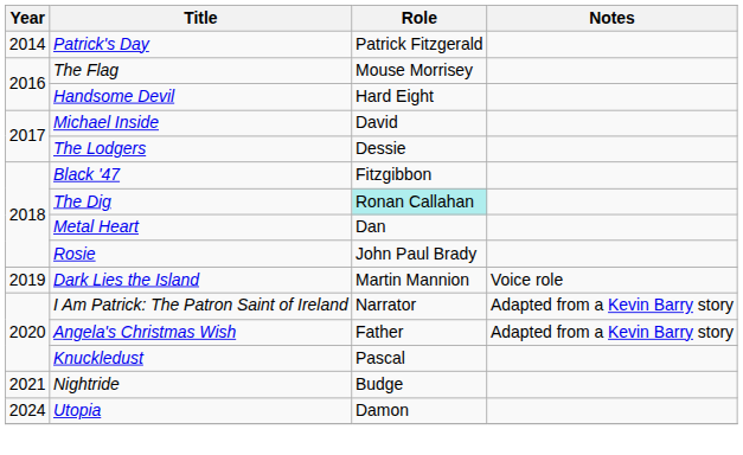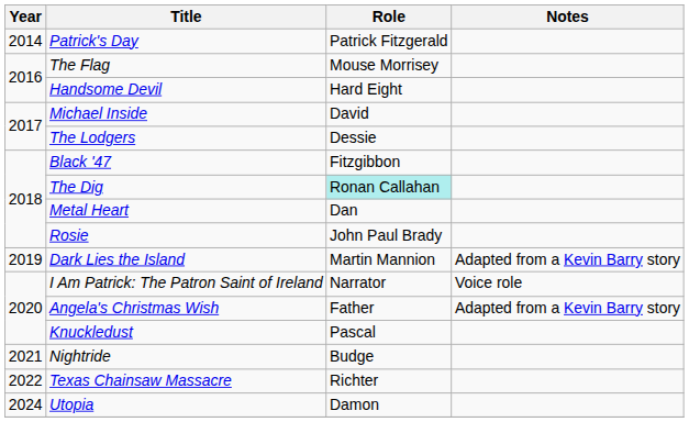Dark Lies the Island | Notes: Voice role -> Adapted from a Kevin Barry story
I Am Patrick: The Patron Saint of Ireland | Notes: Adapted from a Kevin Barry story -> Voice role
+ row: 2022 | Texas Chainsaw Massacre | Richter
